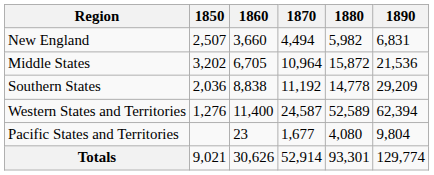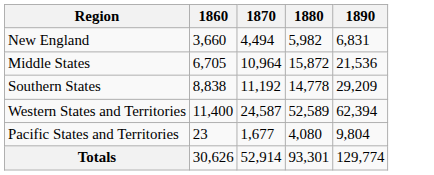- column: 1850 | 2,507 | 3,202 | 2,036 | 1,276 | 9,021
